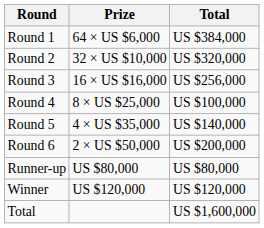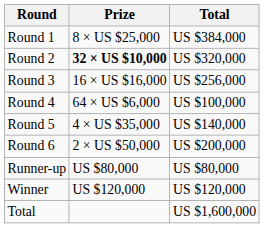Round 1 | Prize: 64 × US $6,000 -> 8 × US $25,000
Round 2 | Prize: normal -> bold
Round 4 | Prize: 8 × US $25,000 -> 64 × US $6,000
